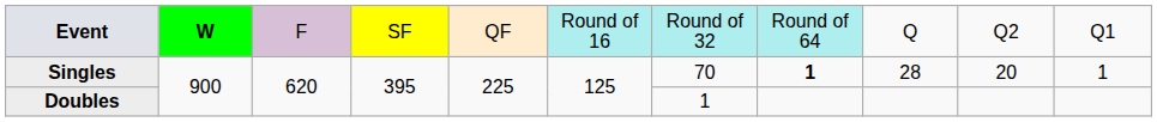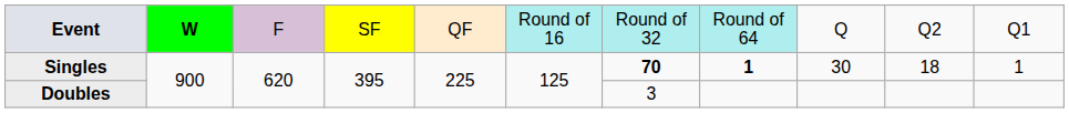Singles | column 7: normal -> bold
Singles | column 9: 28 -> 30
Singles | column 10: 20 -> 18
Doubles | column 7: 1 -> 3
